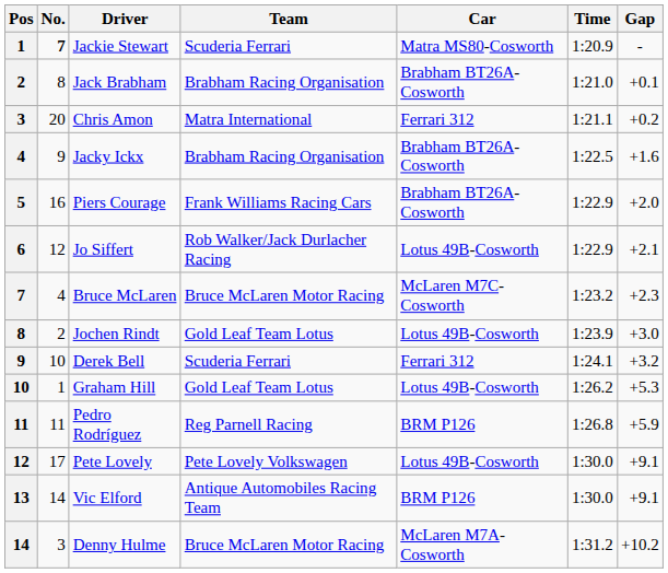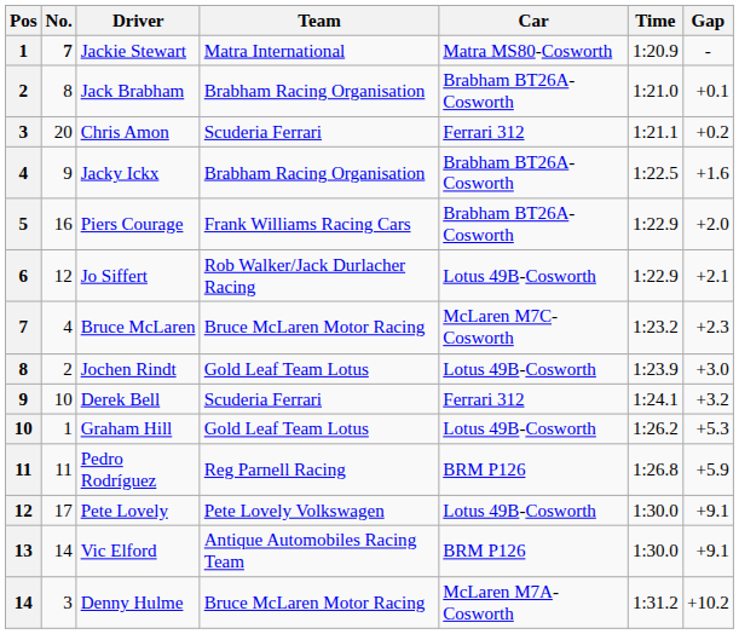Jackie Stewart | Team: Scuderia Ferrari -> Matra International
Chris Amon | Team: Matra International -> Scuderia Ferrari
